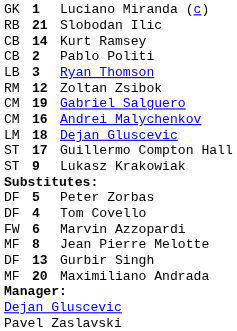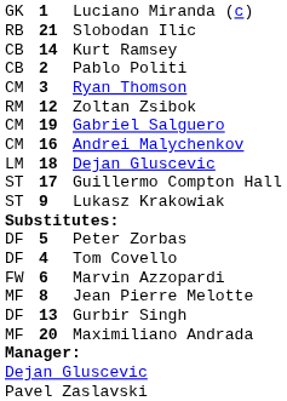Ryan Thomson | column 1: LB -> CM
